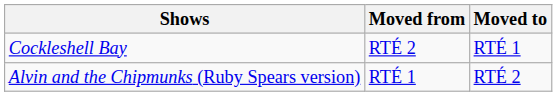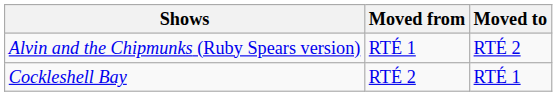rows swapped: Alvin and the Chipmunks (Ruby Spears version) <-> Cockleshell Bay
